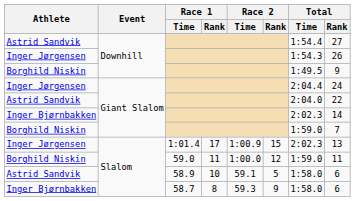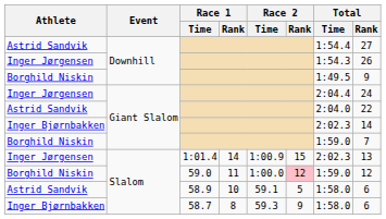1:01.4 | Race 1 / Rank: 17 -> 14
59.0 | Race 2 / Rank: no background -> pink background
59.0 | Total / Rank: 11 -> 12
